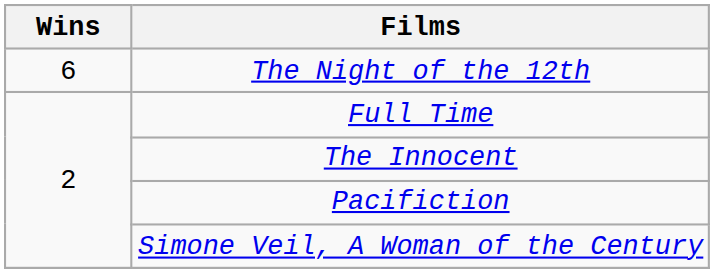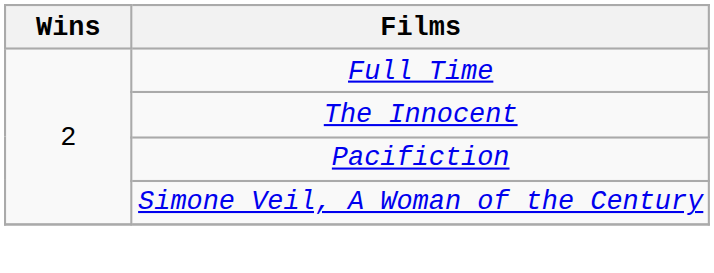- row: 6 | The Night of the 12th
